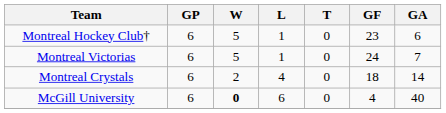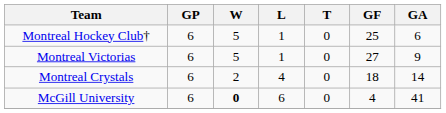Montreal Hockey Club† | GF: 23 -> 25
Montreal Victorias | GF: 24 -> 27
Montreal Victorias | GA: 7 -> 9
McGill University | GA: 40 -> 41
